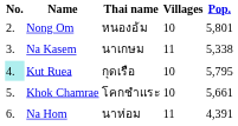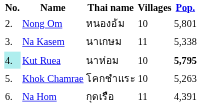Kut Ruea | Thai name: กุดเรือ -> นาห่อม
Kut Ruea | Pop.: normal -> bold
Khok Chamrae | Pop.: 5,661 -> 5,263
Na Hom | Thai name: นาห่อม -> กุดเรือ
